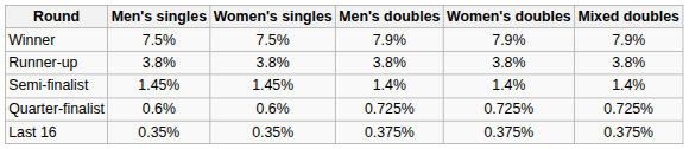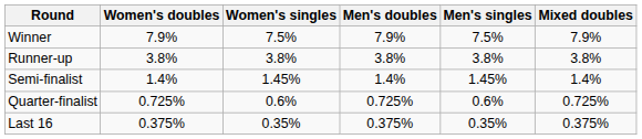columns swapped: Men's singles <-> Women's doubles
